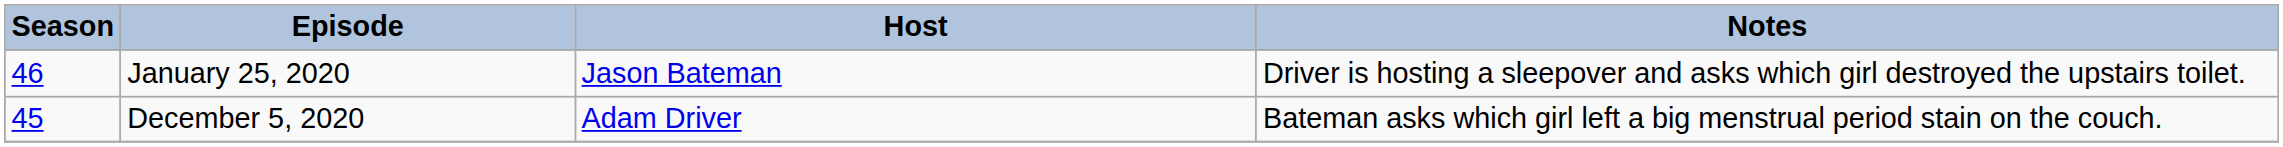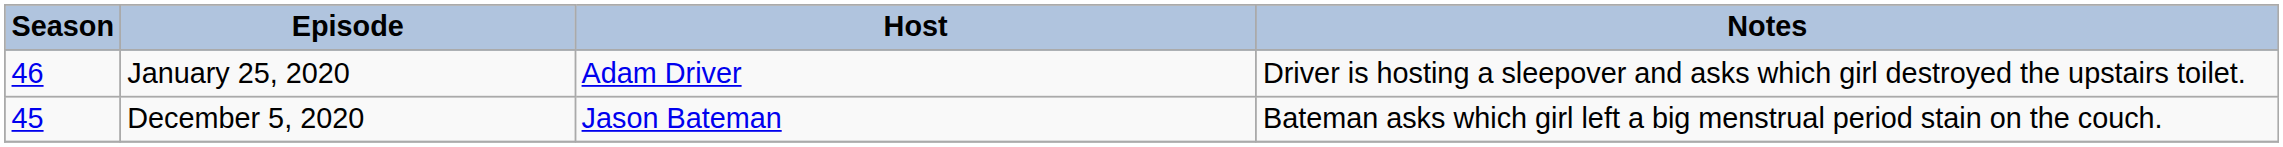January 25, 2020 | Host: Jason Bateman -> Adam Driver
December 5, 2020 | Host: Adam Driver -> Jason Bateman
